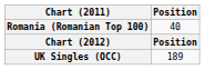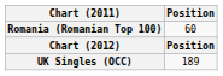Romania (Romanian Top 100) | Position: 40 -> 60
